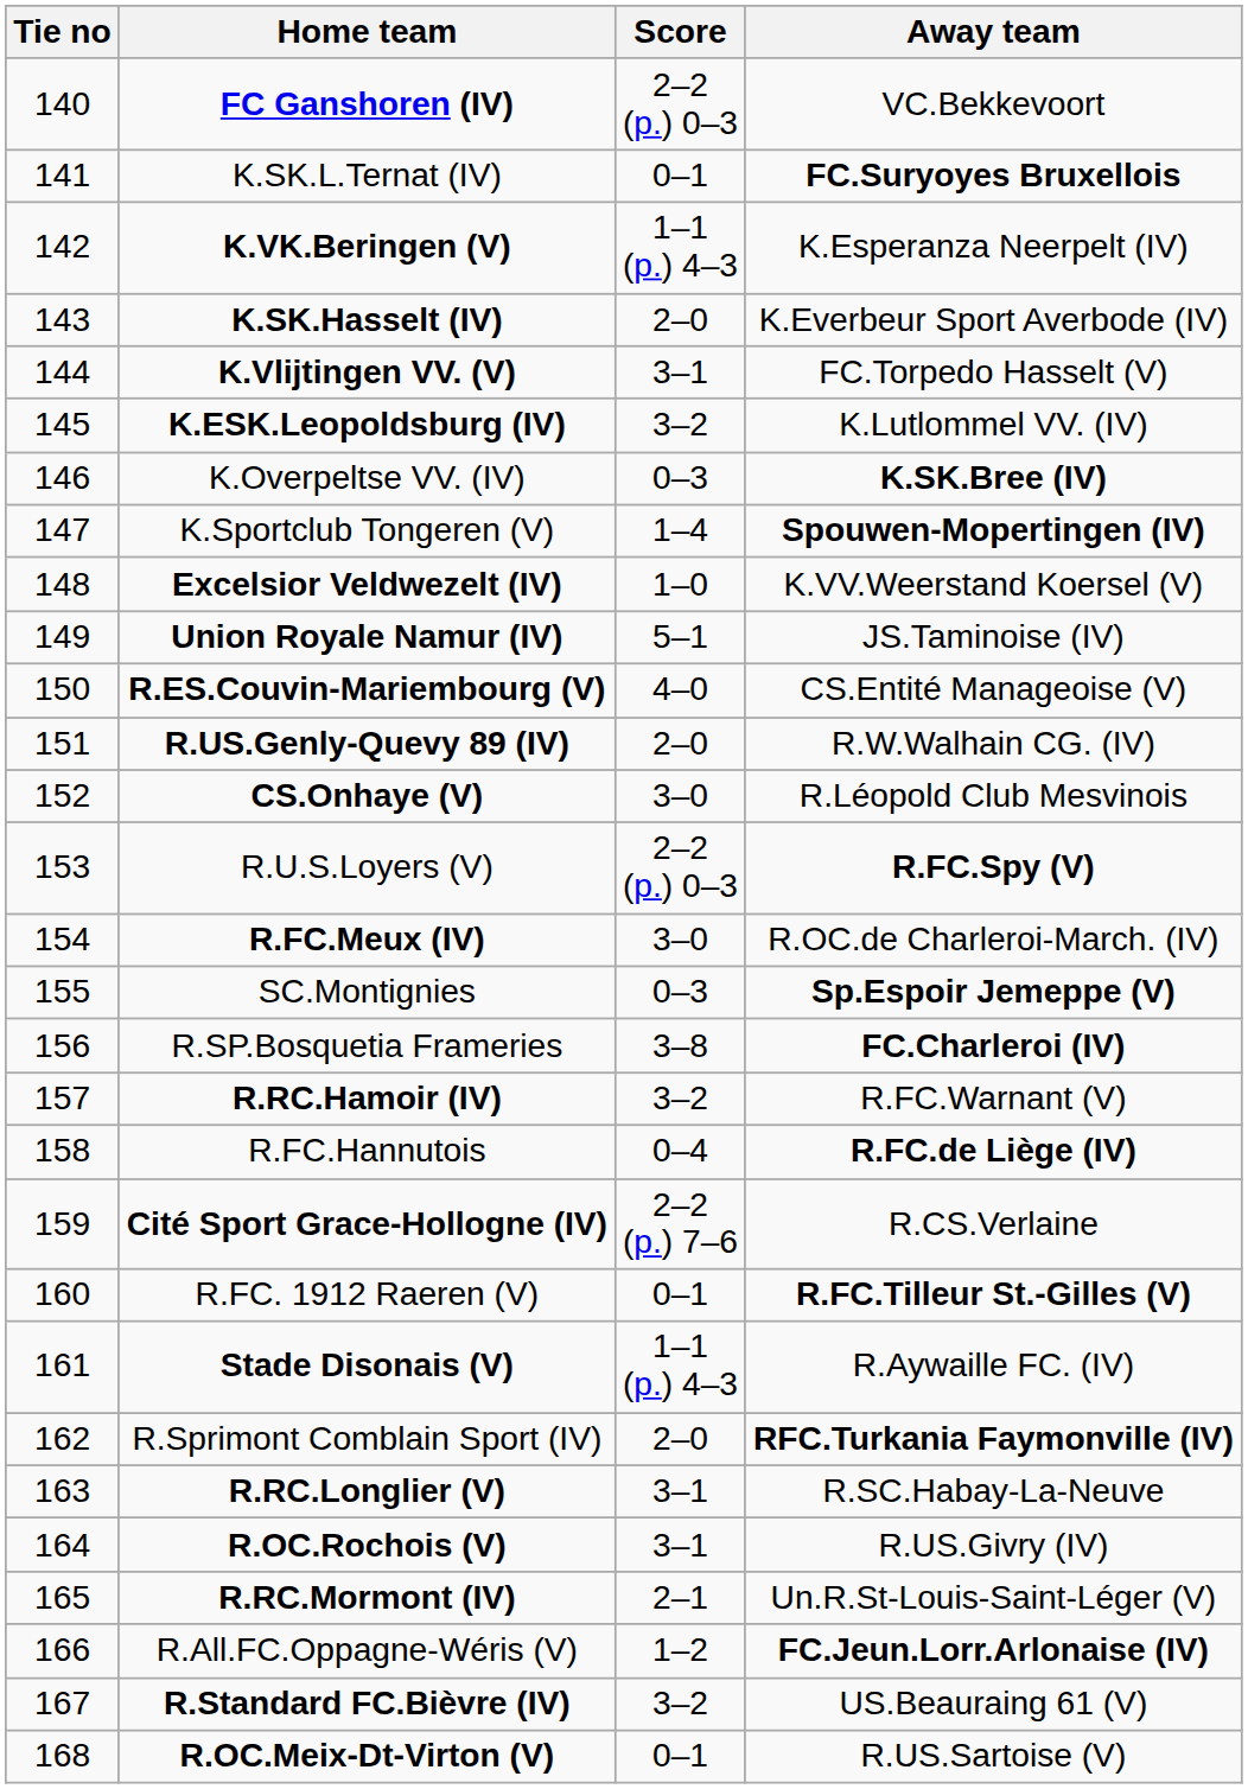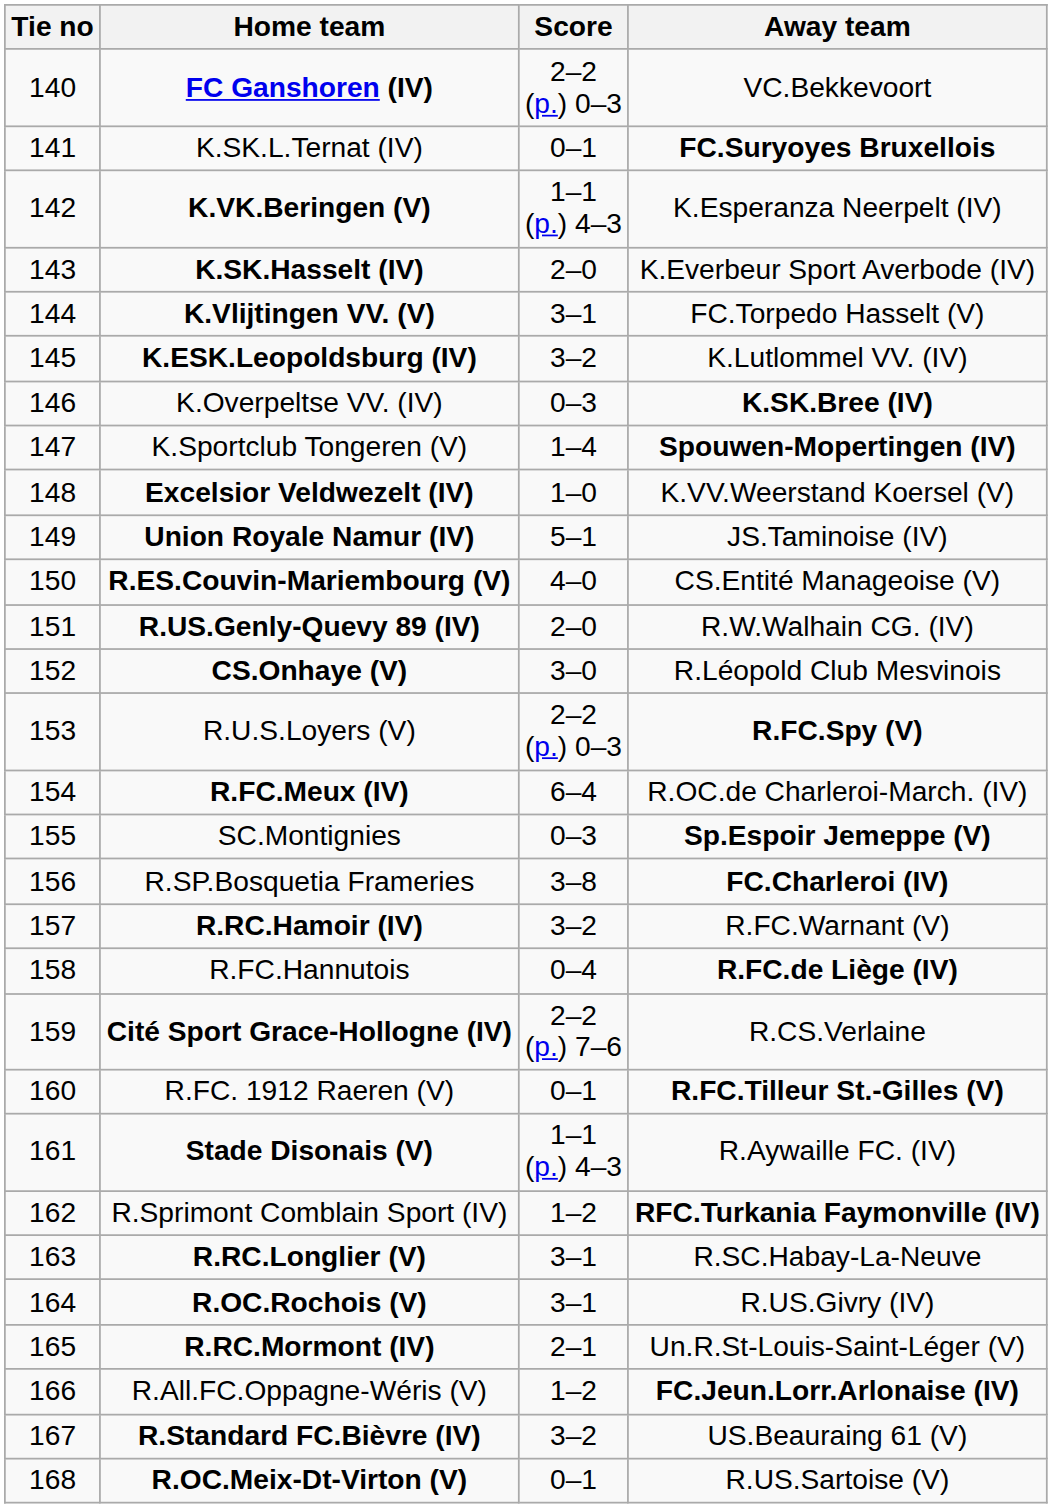R.FC.Meux (IV) | Score: 3–0 -> 6–4
R.Sprimont Comblain Sport (IV) | Score: 2–0 -> 1–2
